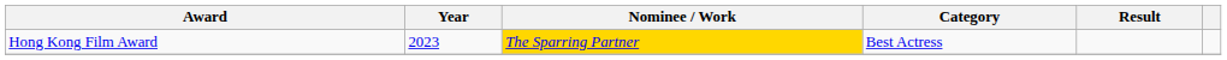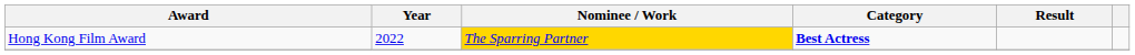Hong Kong Film Award | Year: 2023 -> 2022
Hong Kong Film Award | Category: normal -> bold
